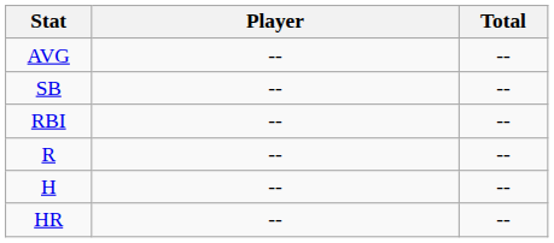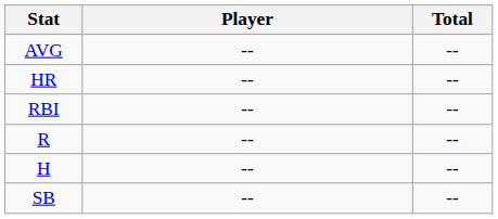rows swapped: HR <-> SB
